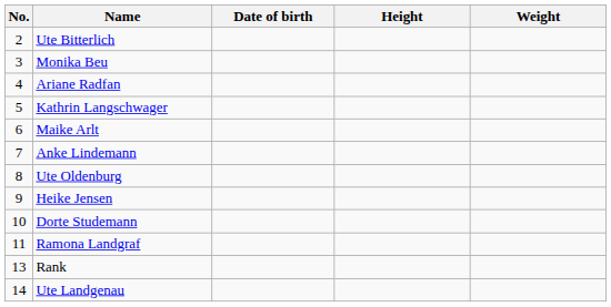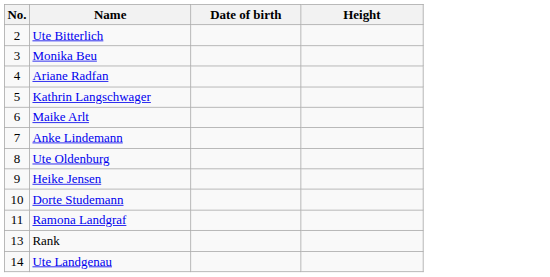- column: Weight
